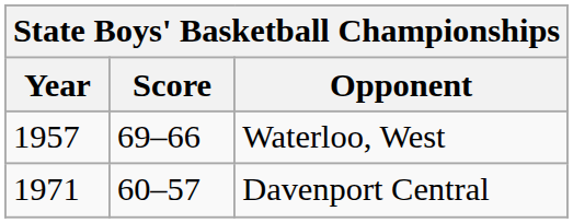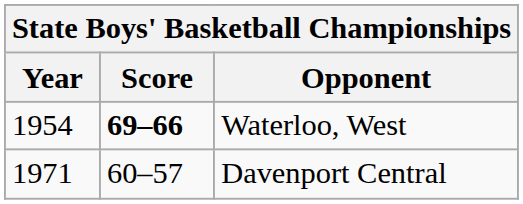Waterloo, West | Year: 1957 -> 1954
Waterloo, West | Score: normal -> bold
